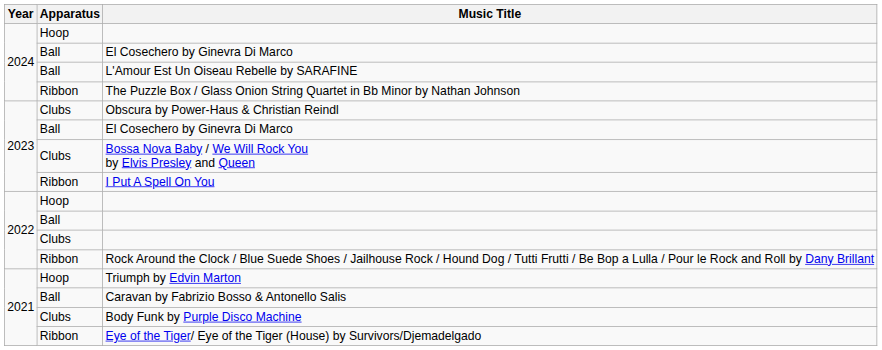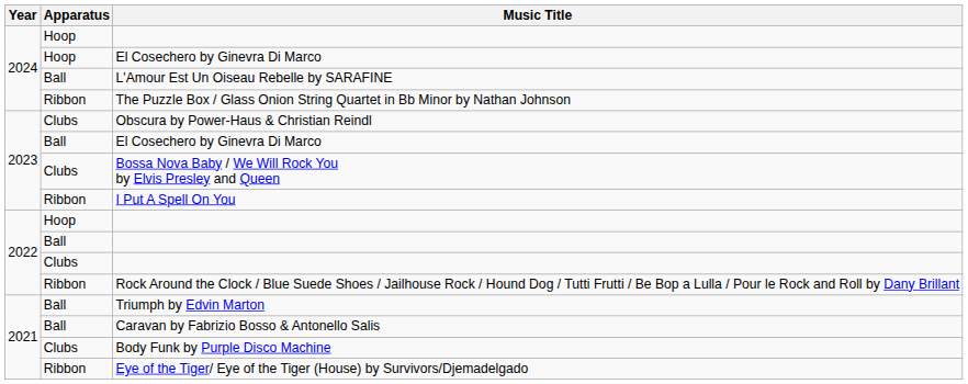2024 / El Cosechero by Ginevra Di Marco | Apparatus: Ball -> Hoop
Triumph by Edvin Marton | Apparatus: Hoop -> Ball
